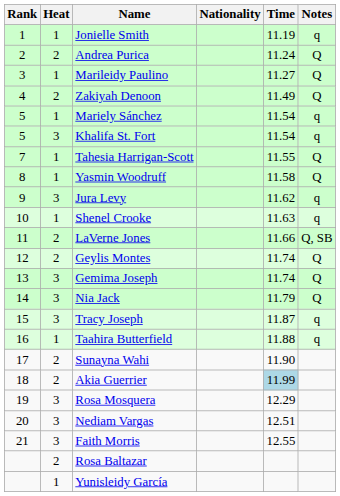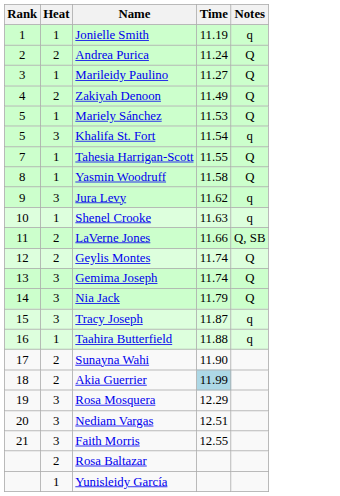- column: Nationality
Mariely Sánchez | Time: 11.54 -> 11.53
Mariely Sánchez | Notes: q -> Q
